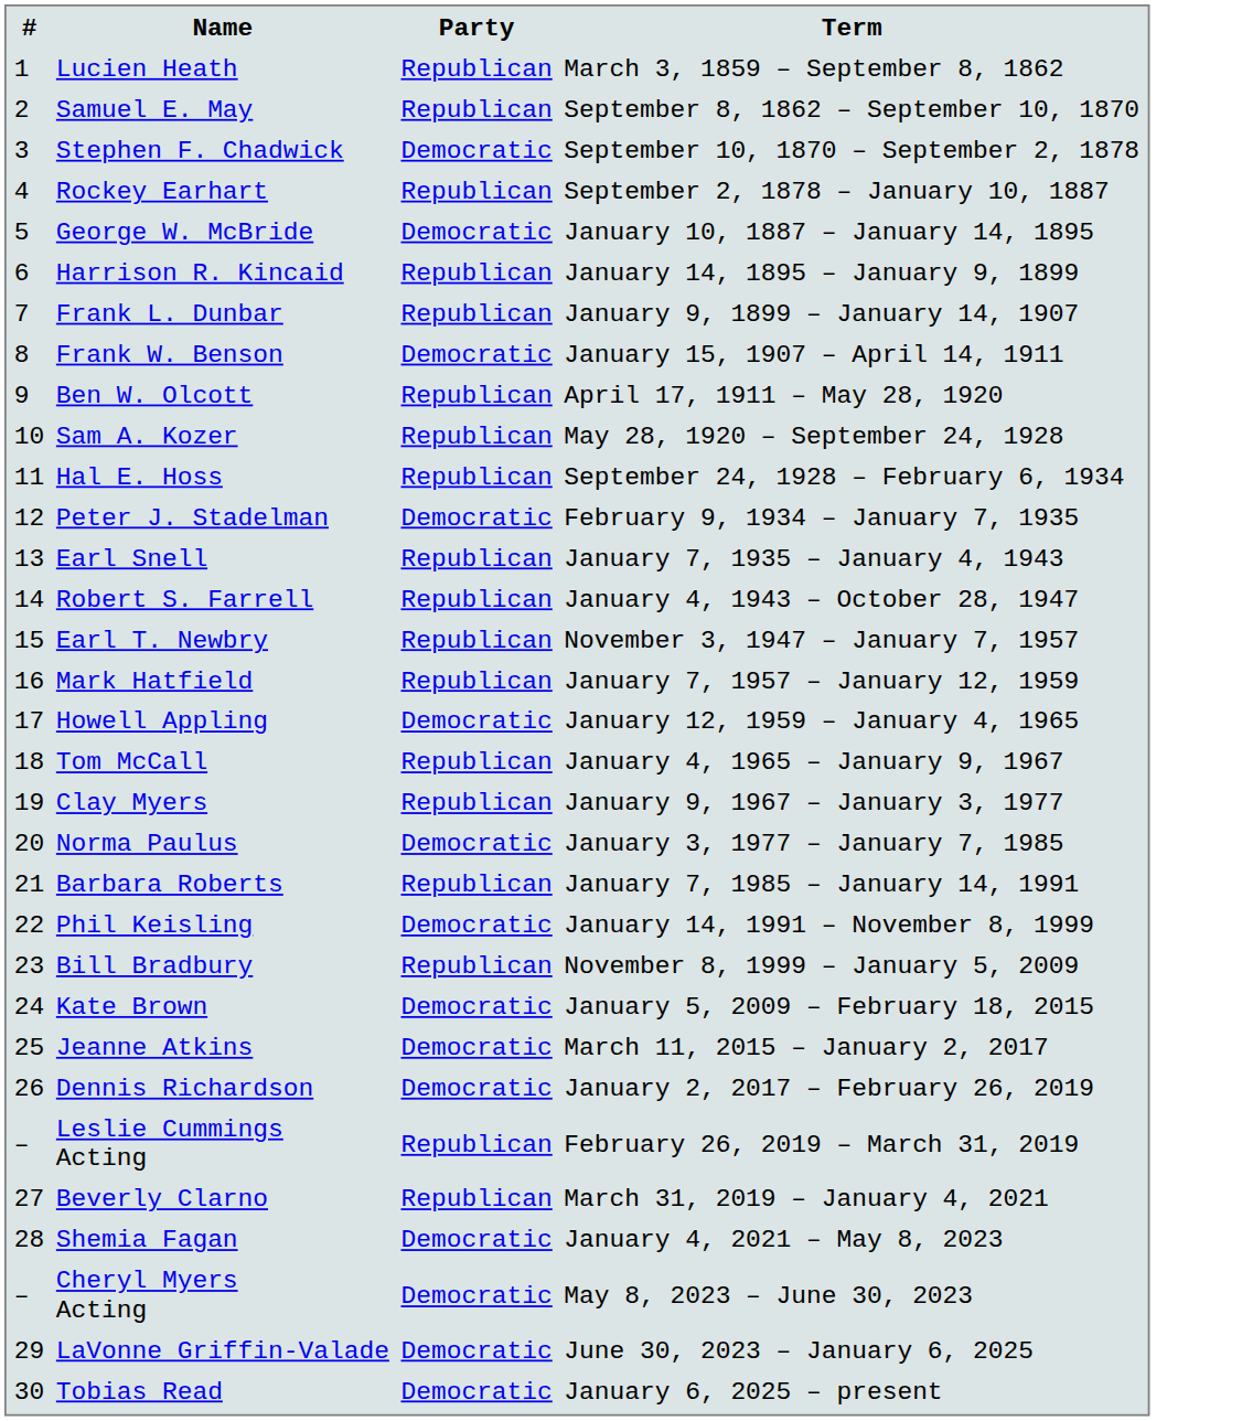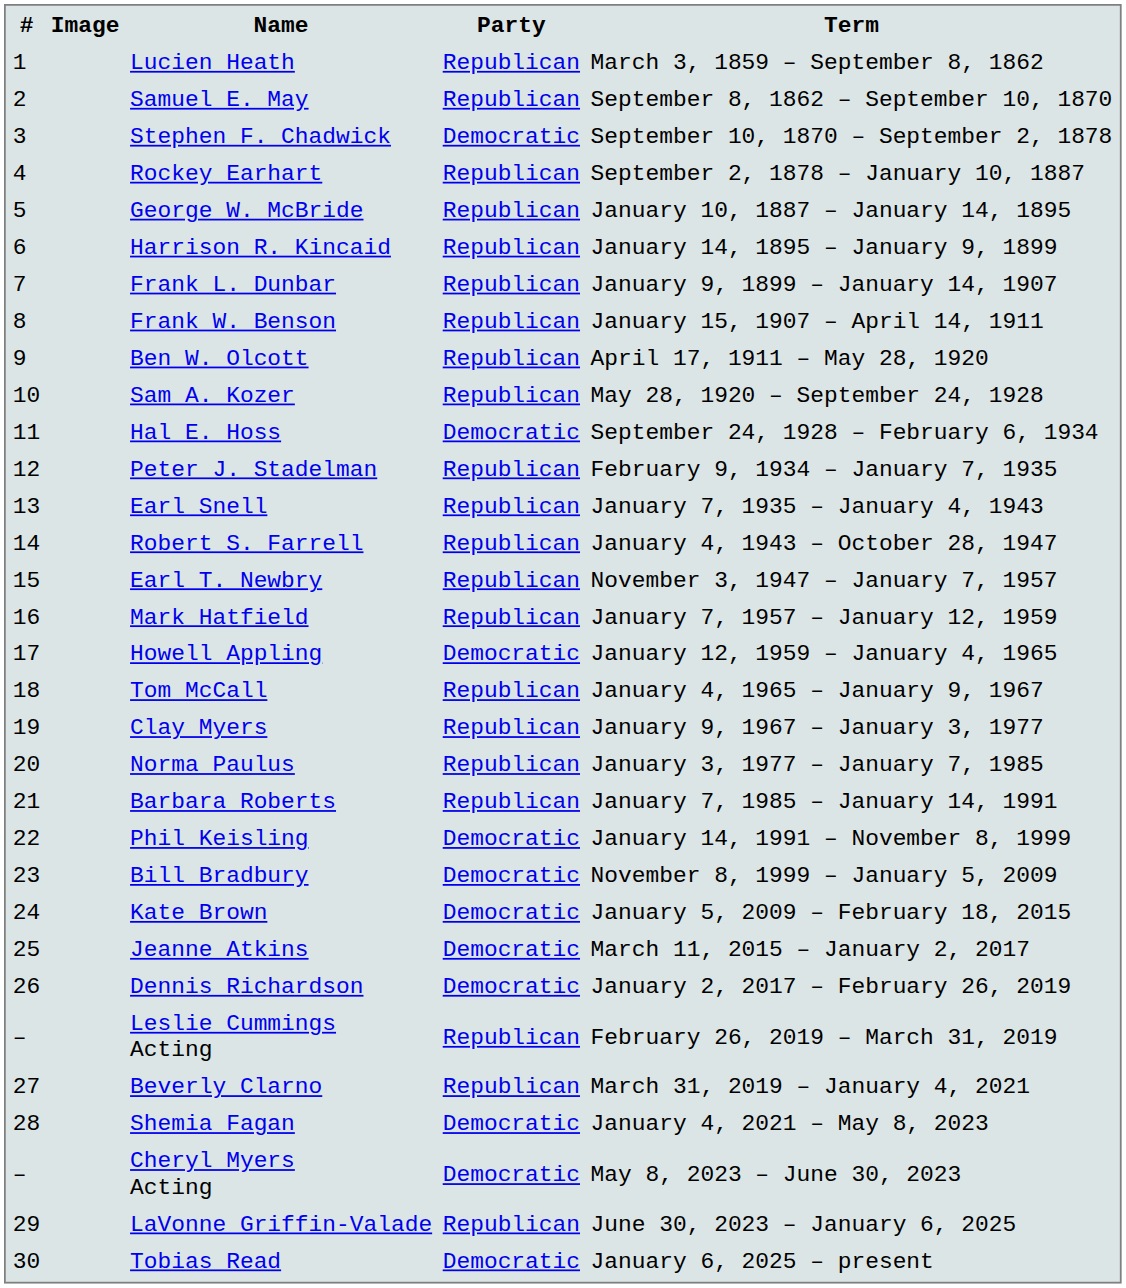+ column: Image
George W. McBride | Party: Democratic -> Republican
Frank W. Benson | Party: Democratic -> Republican
Hal E. Hoss | Party: Republican -> Democratic
Peter J. Stadelman | Party: Democratic -> Republican
Norma Paulus | Party: Democratic -> Republican
Bill Bradbury | Party: Republican -> Democratic
LaVonne Griffin-Valade | Party: Democratic -> Republican
